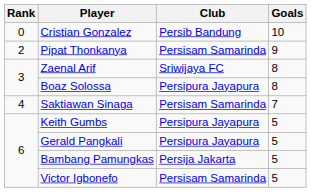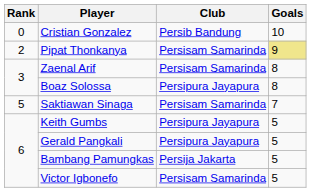Pipat Thonkanya | Goals: no background -> khaki background
Zaenal Arif | Club: Sriwijaya FC -> Persisam Samarinda
Saktiawan Sinaga | Rank: 4 -> 5
